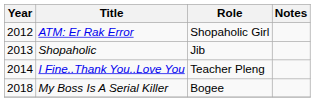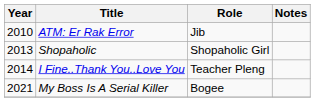ATM: Er Rak Error | Year: 2012 -> 2010
ATM: Er Rak Error | Role: Shopaholic Girl -> Jib
Shopaholic | Role: Jib -> Shopaholic Girl
My Boss Is A Serial Killer | Year: 2018 -> 2021
